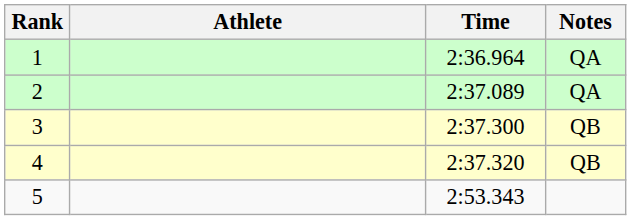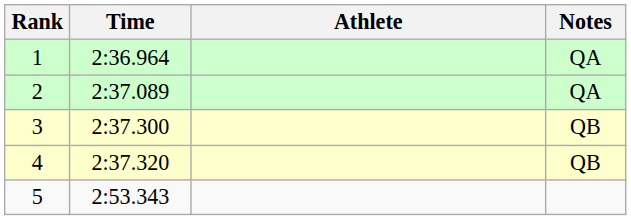columns swapped: Athlete <-> Time
